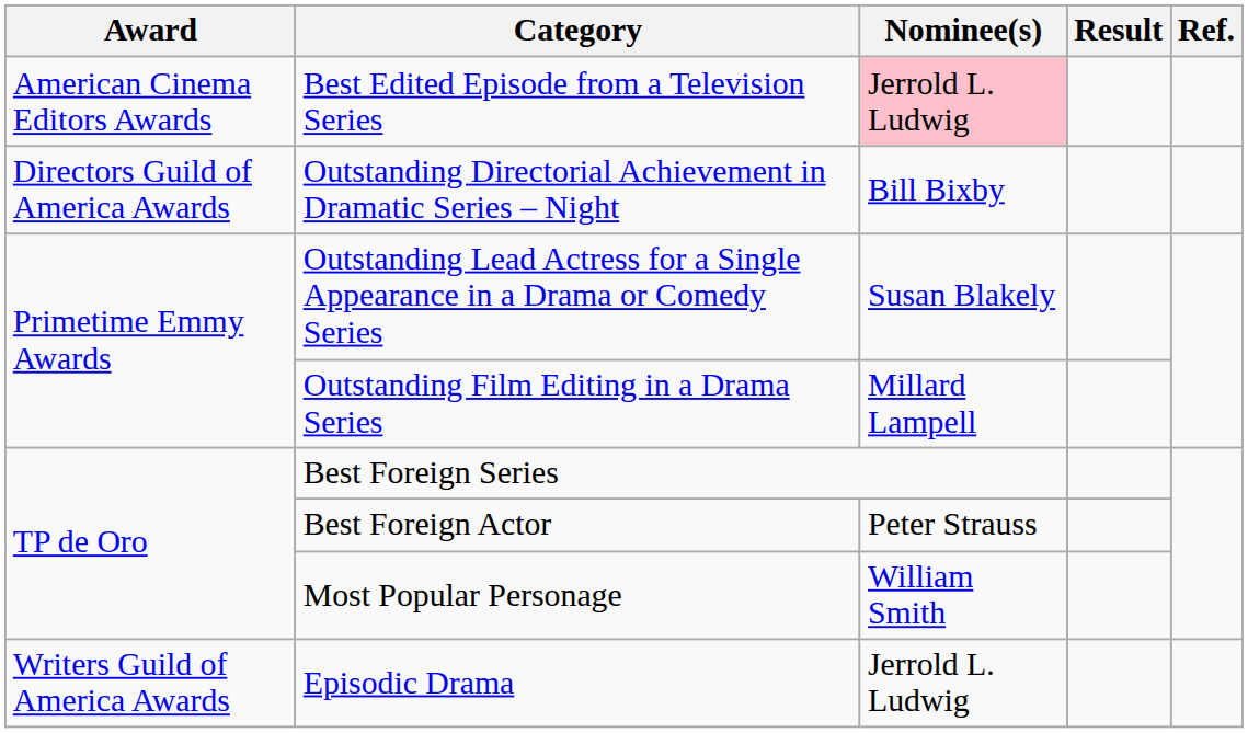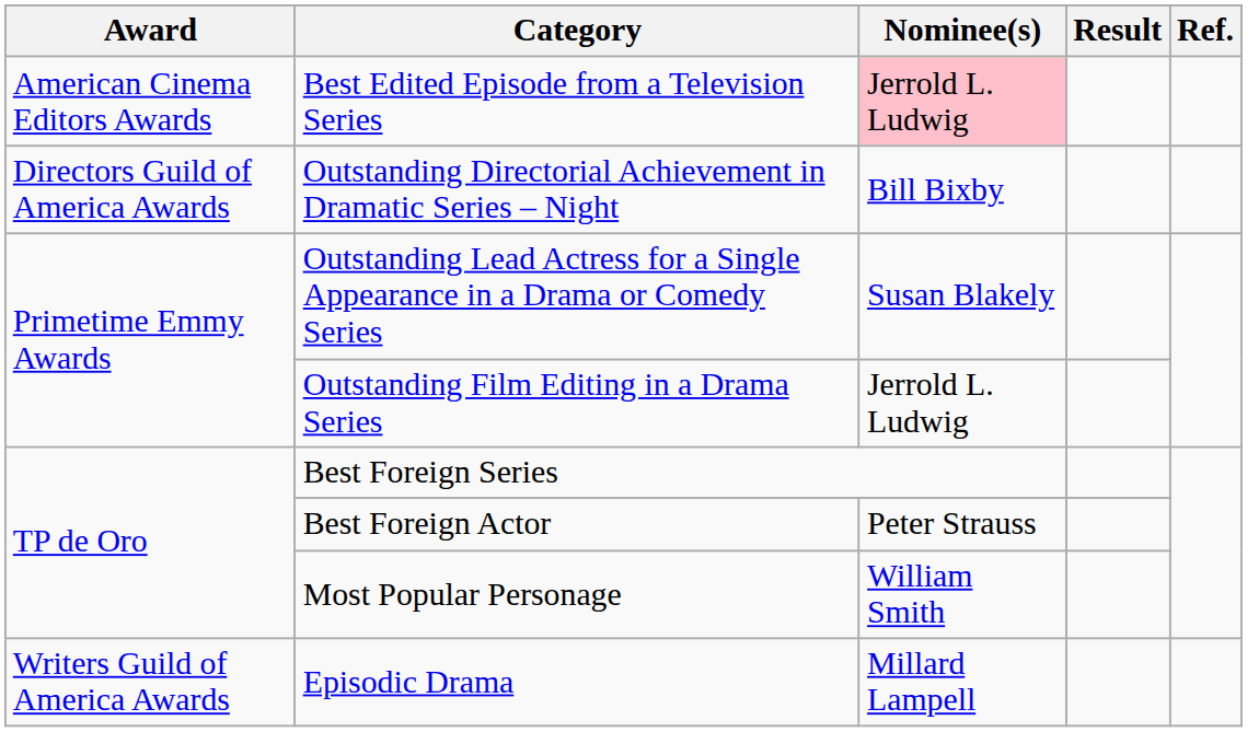Outstanding Film Editing in a Drama Series | Nominee(s): Millard Lampell -> Jerrold L. Ludwig
Episodic Drama | Nominee(s): Jerrold L. Ludwig -> Millard Lampell
